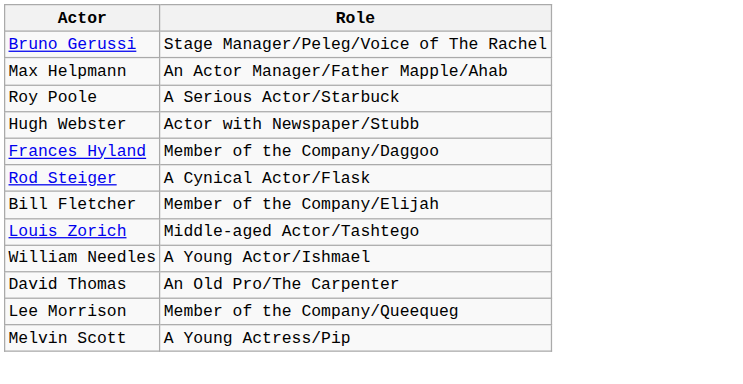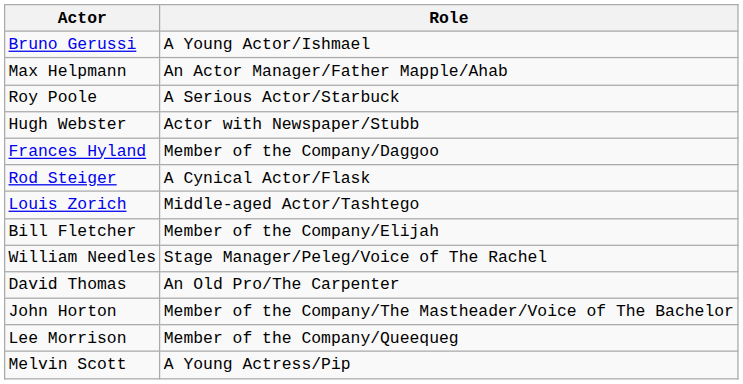Bruno Gerussi | Role: Stage Manager/Peleg/Voice of The Rachel -> A Young Actor/Ishmael
rows swapped: Bill Fletcher <-> Louis Zorich
William Needles | Role: A Young Actor/Ishmael -> Stage Manager/Peleg/Voice of The Rachel
+ row: John Horton | Member of the Company/The Mastheader/Voice of The Bachelor
